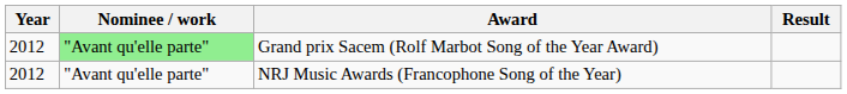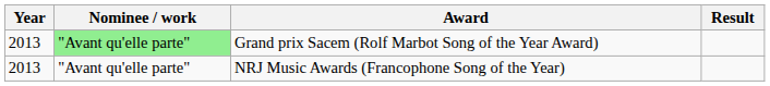Grand prix Sacem (Rolf Marbot Song of the Year Award) | Year: 2012 -> 2013
NRJ Music Awards (Francophone Song of the Year) | Year: 2012 -> 2013
